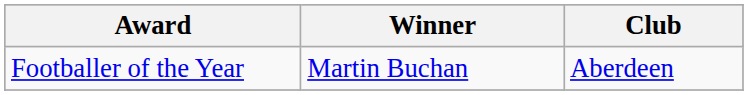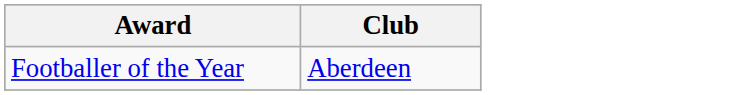- column: Winner | Martin Buchan
